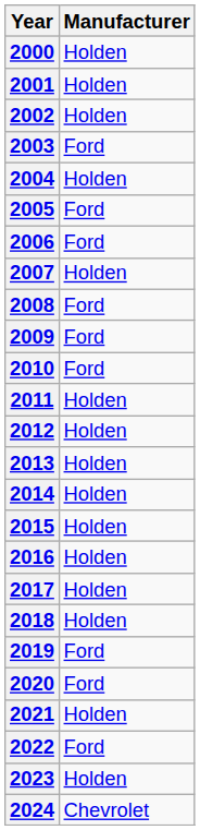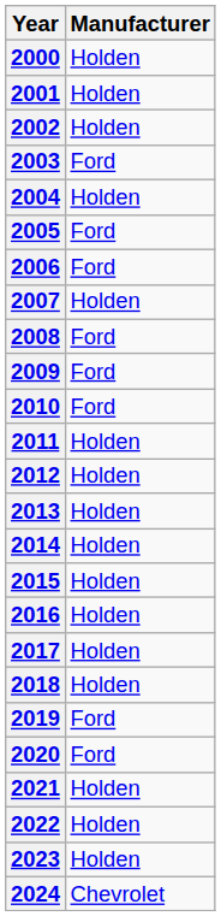2022 | Manufacturer: Ford -> Holden
